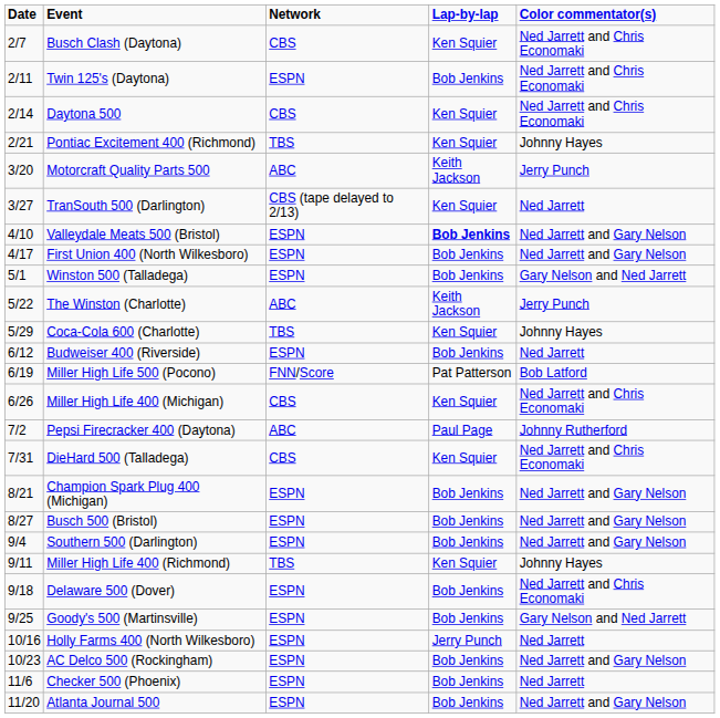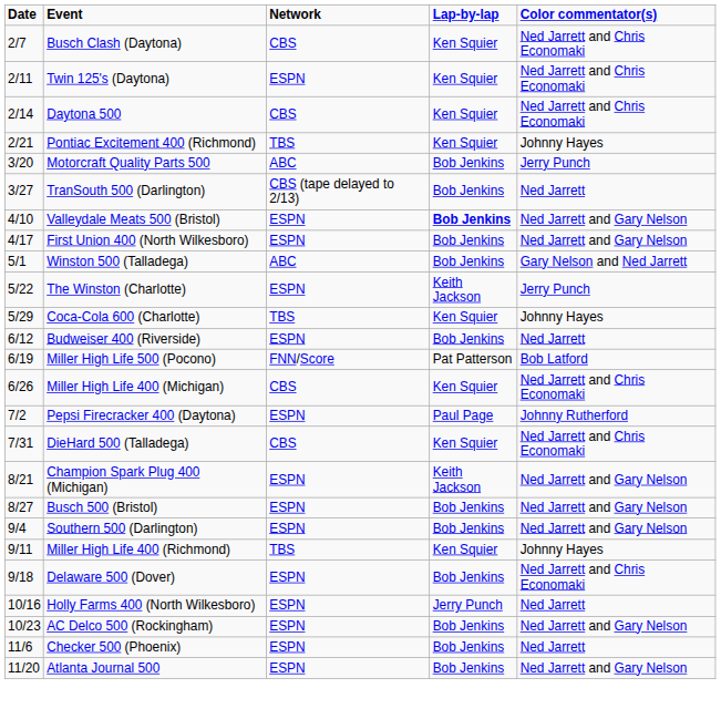Twin 125's (Daytona) | Lap-by-lap: Bob Jenkins -> Ken Squier
Motorcraft Quality Parts 500 | Lap-by-lap: Keith Jackson -> Bob Jenkins
TranSouth 500 (Darlington) | Lap-by-lap: Ken Squier -> Bob Jenkins
Winston 500 (Talladega) | Network: ESPN -> ABC
The Winston (Charlotte) | Network: ABC -> ESPN
Pepsi Firecracker 400 (Daytona) | Network: ABC -> ESPN
Champion Spark Plug 400 (Michigan) | Lap-by-lap: Bob Jenkins -> Keith Jackson
- row: 9/25 | Goody's 500 (Martinsville) | ESPN | Bob Jenkins | Gary Nelson and Ned Jarrett
